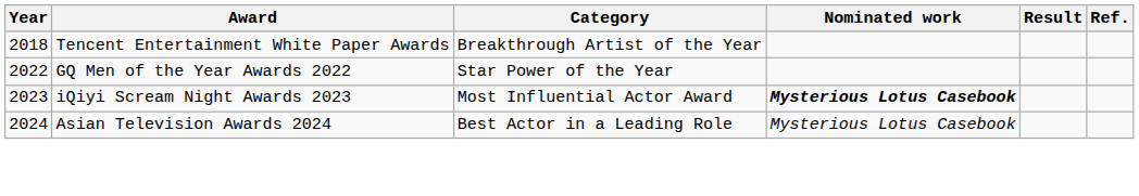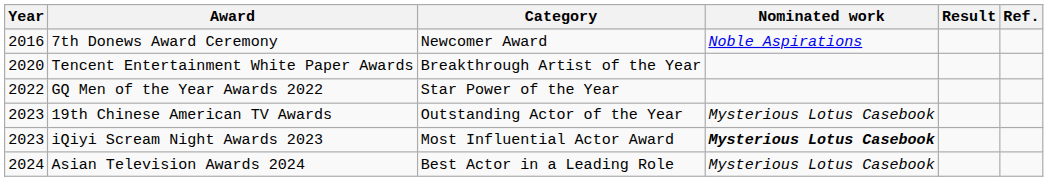+ row: 2016 | 7th Donews Award Ceremony | Newcomer Award | Noble Aspirations
Tencent Entertainment White Paper Awards | Year: 2018 -> 2020
+ row: 2023 | 19th Chinese American TV Awards | Outstanding Actor of the Year | Mysterious Lotus Casebook
